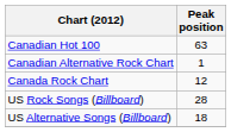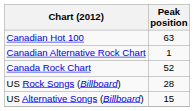Canada Rock Chart | Peak position: 12 -> 52
US Alternative Songs (Billboard) | Peak position: 18 -> 15
